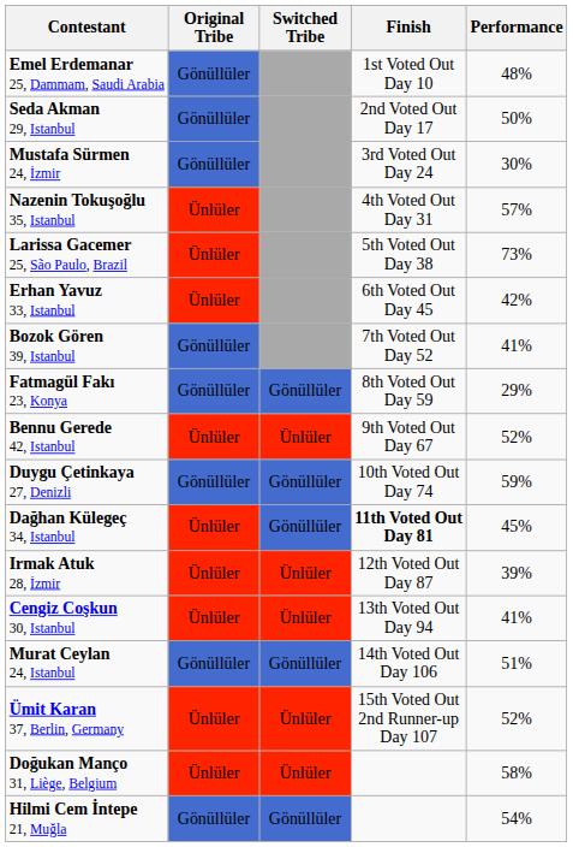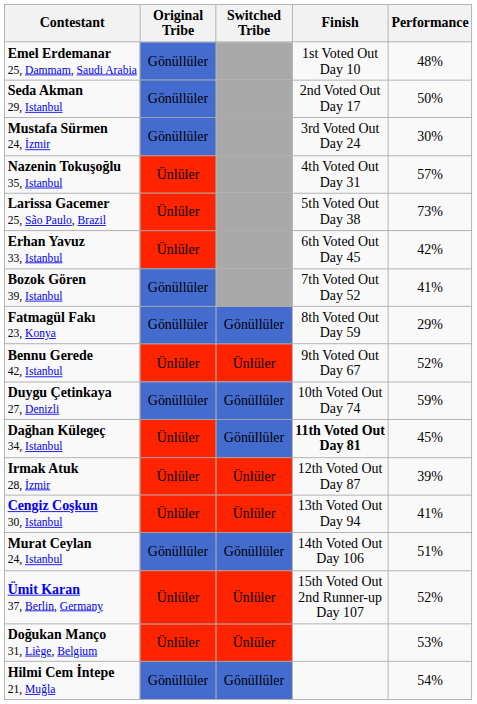Doğukan Manço 31, Liège, Belgium | Performance: 58% -> 53%
